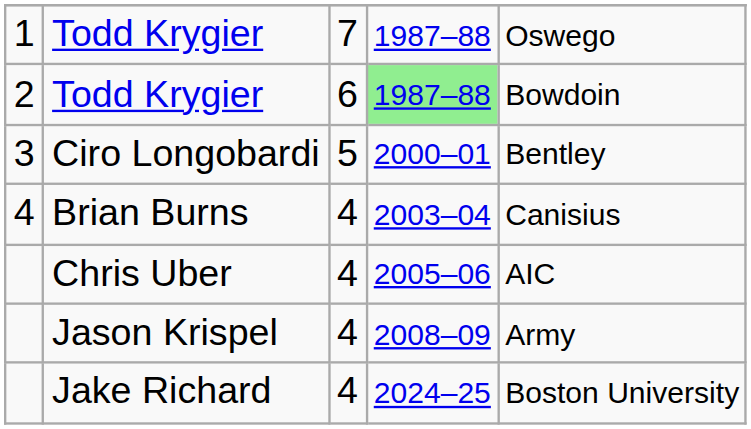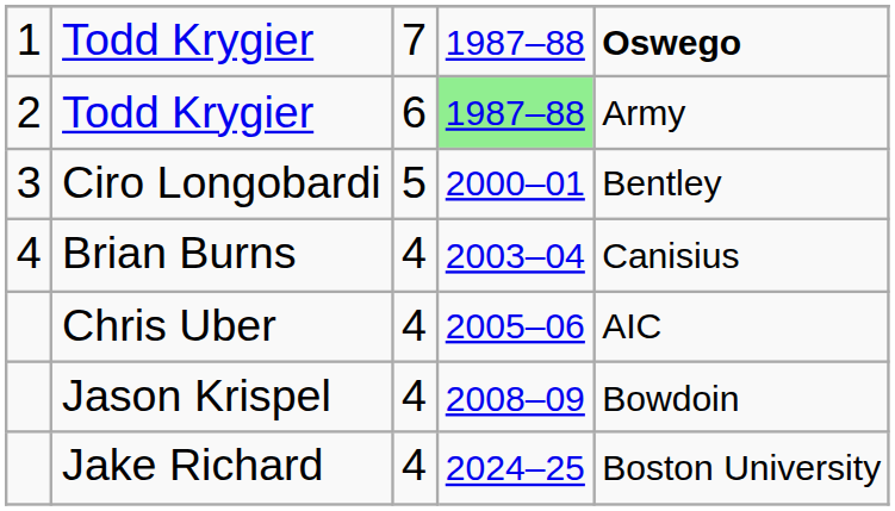1 / Todd Krygier | column 5: normal -> bold
2 / Todd Krygier | column 5: Bowdoin -> Army
Jason Krispel | column 5: Army -> Bowdoin
